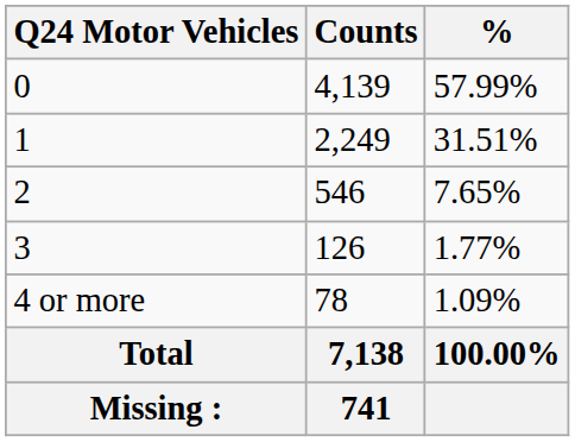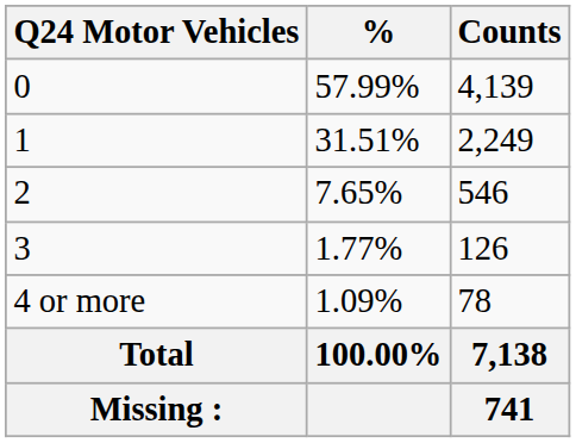columns swapped: Counts <-> %
